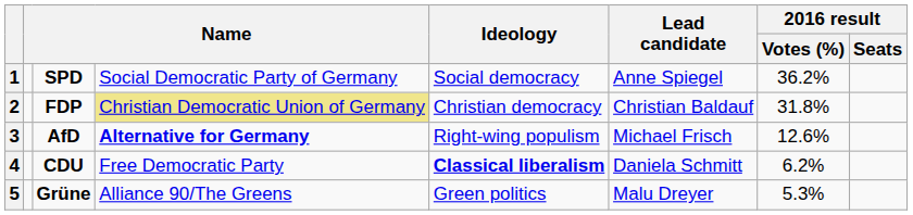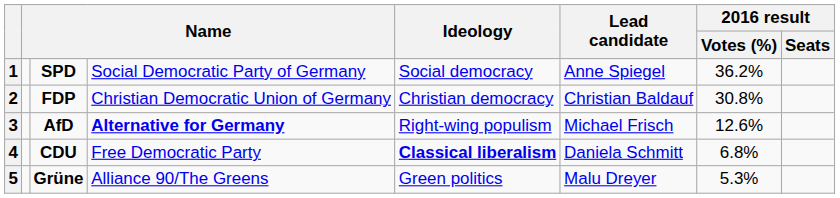2 | column 4: khaki background -> no background
2 | 2016 result / Votes (%): 31.8% -> 30.8%
4 | 2016 result / Votes (%): 6.2% -> 6.8%
